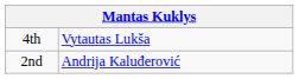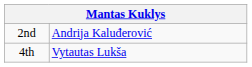rows swapped: 2nd <-> 4th
